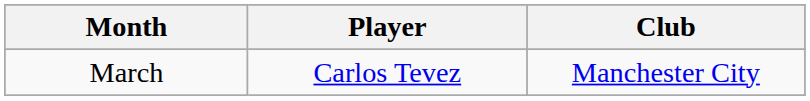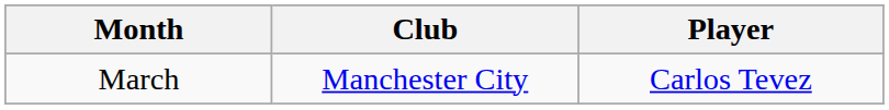columns swapped: Player <-> Club
